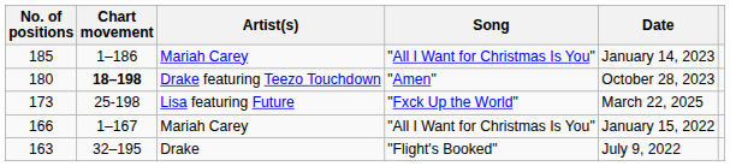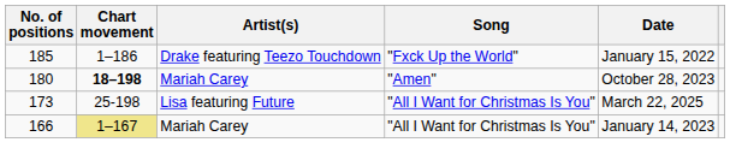185 | Artist(s): Mariah Carey -> Drake featuring Teezo Touchdown
185 | Song: "All I Want for Christmas Is You" -> "Fxck Up the World"
185 | Date: January 14, 2023 -> January 15, 2022
180 | Artist(s): Drake featuring Teezo Touchdown -> Mariah Carey
173 | Song: "Fxck Up the World" -> "All I Want for Christmas Is You"
166 | Chart movement: no background -> khaki background
166 | Date: January 15, 2022 -> January 14, 2023
- row: 163 | 32–195 | Drake | "Flight's Booked" | July 9, 2022
